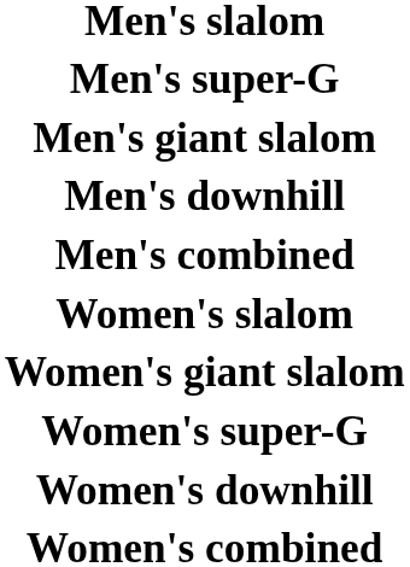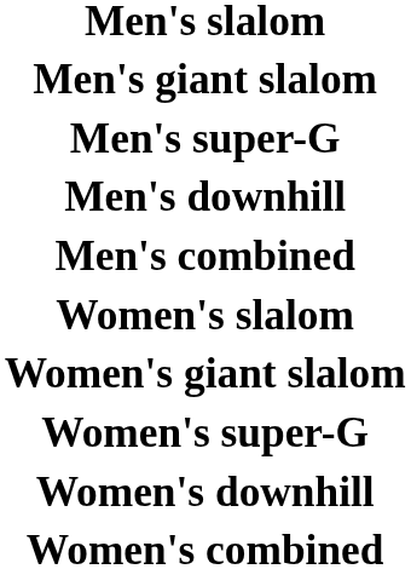rows swapped: Men's giant slalom <-> Men's super-G
